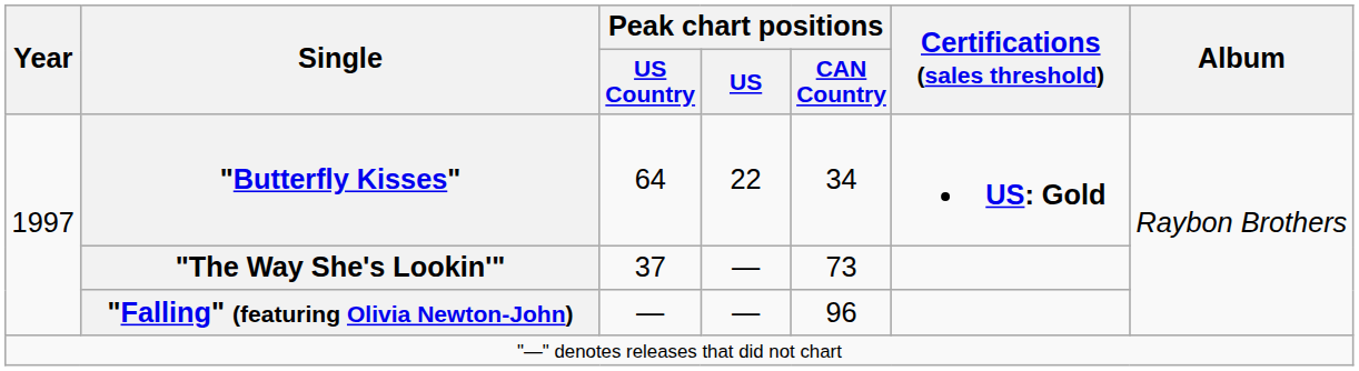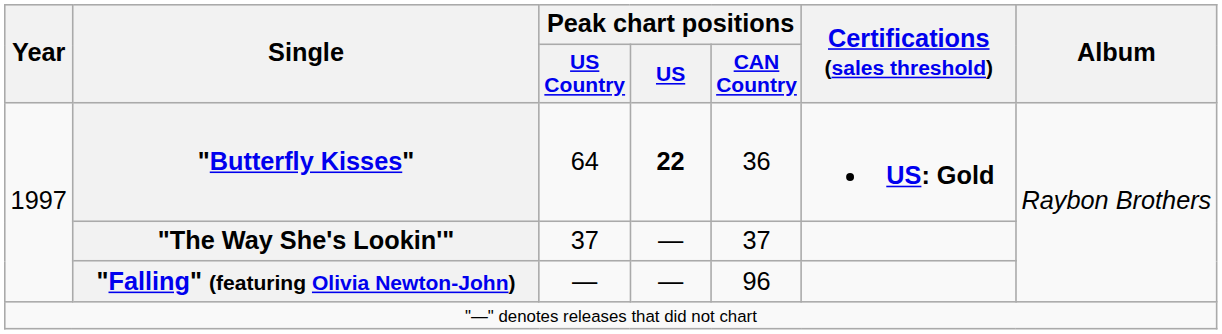"Butterfly Kisses" | Peak chart positions / US: normal -> bold
"Butterfly Kisses" | Peak chart positions / CAN Country: 34 -> 36
"The Way She's Lookin'" | Peak chart positions / CAN Country: 73 -> 37
